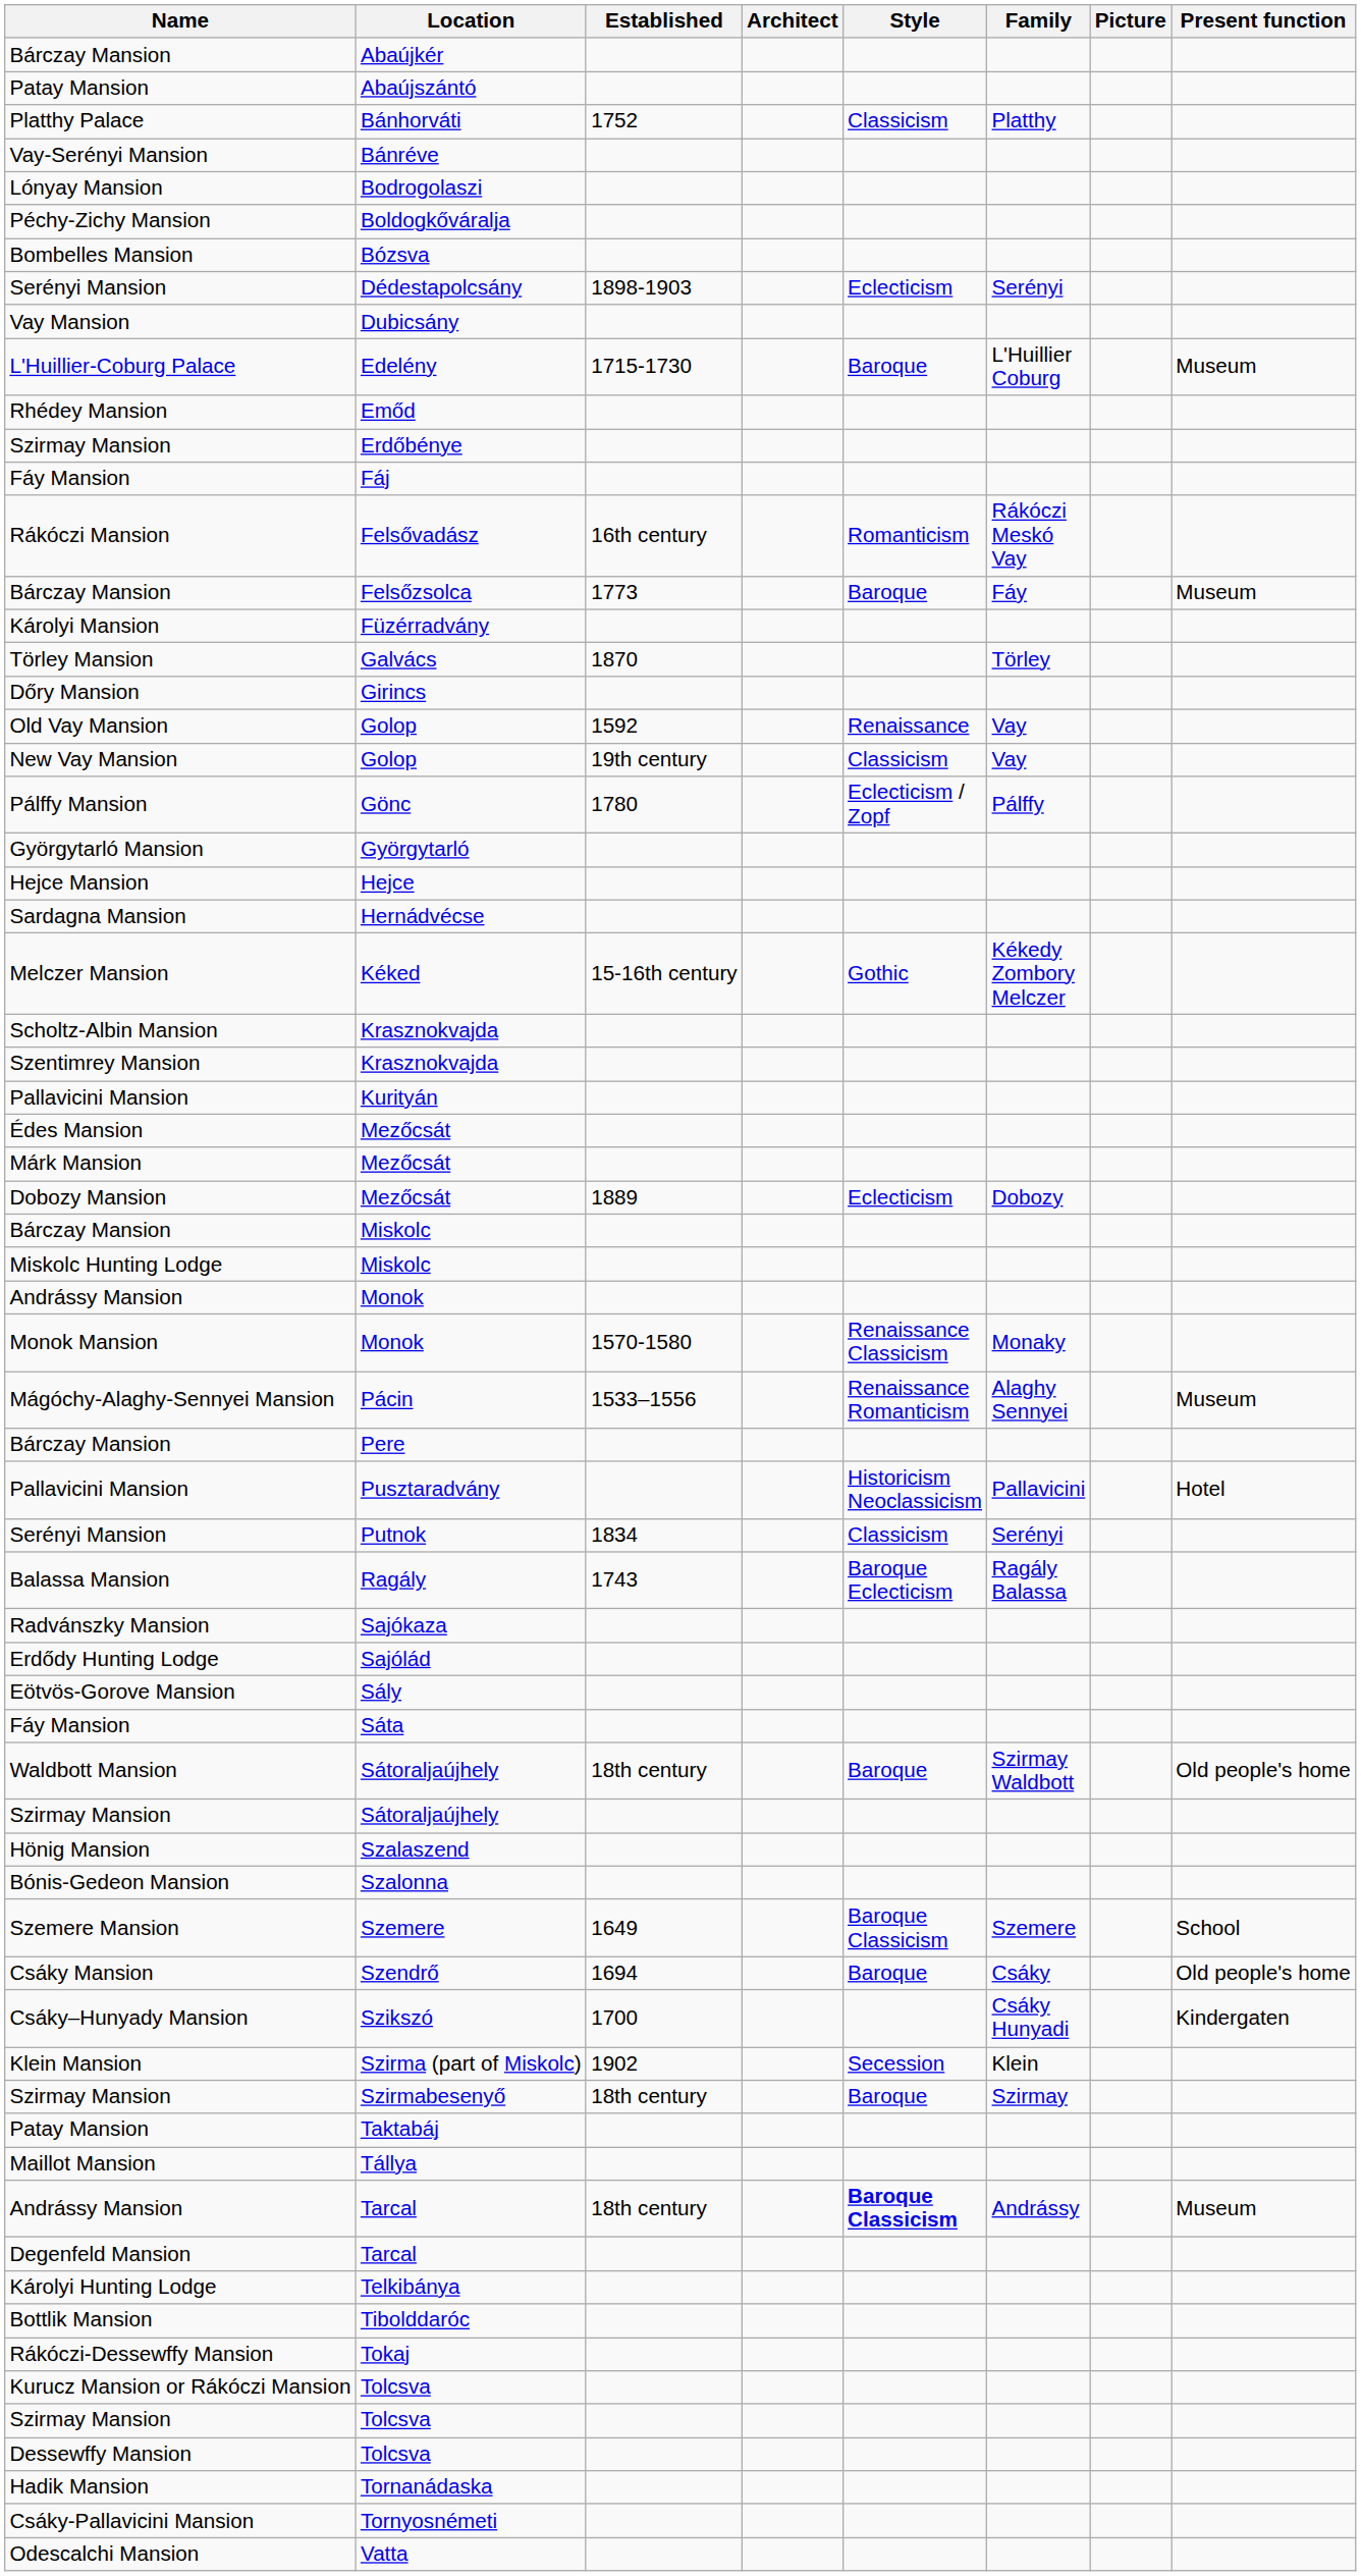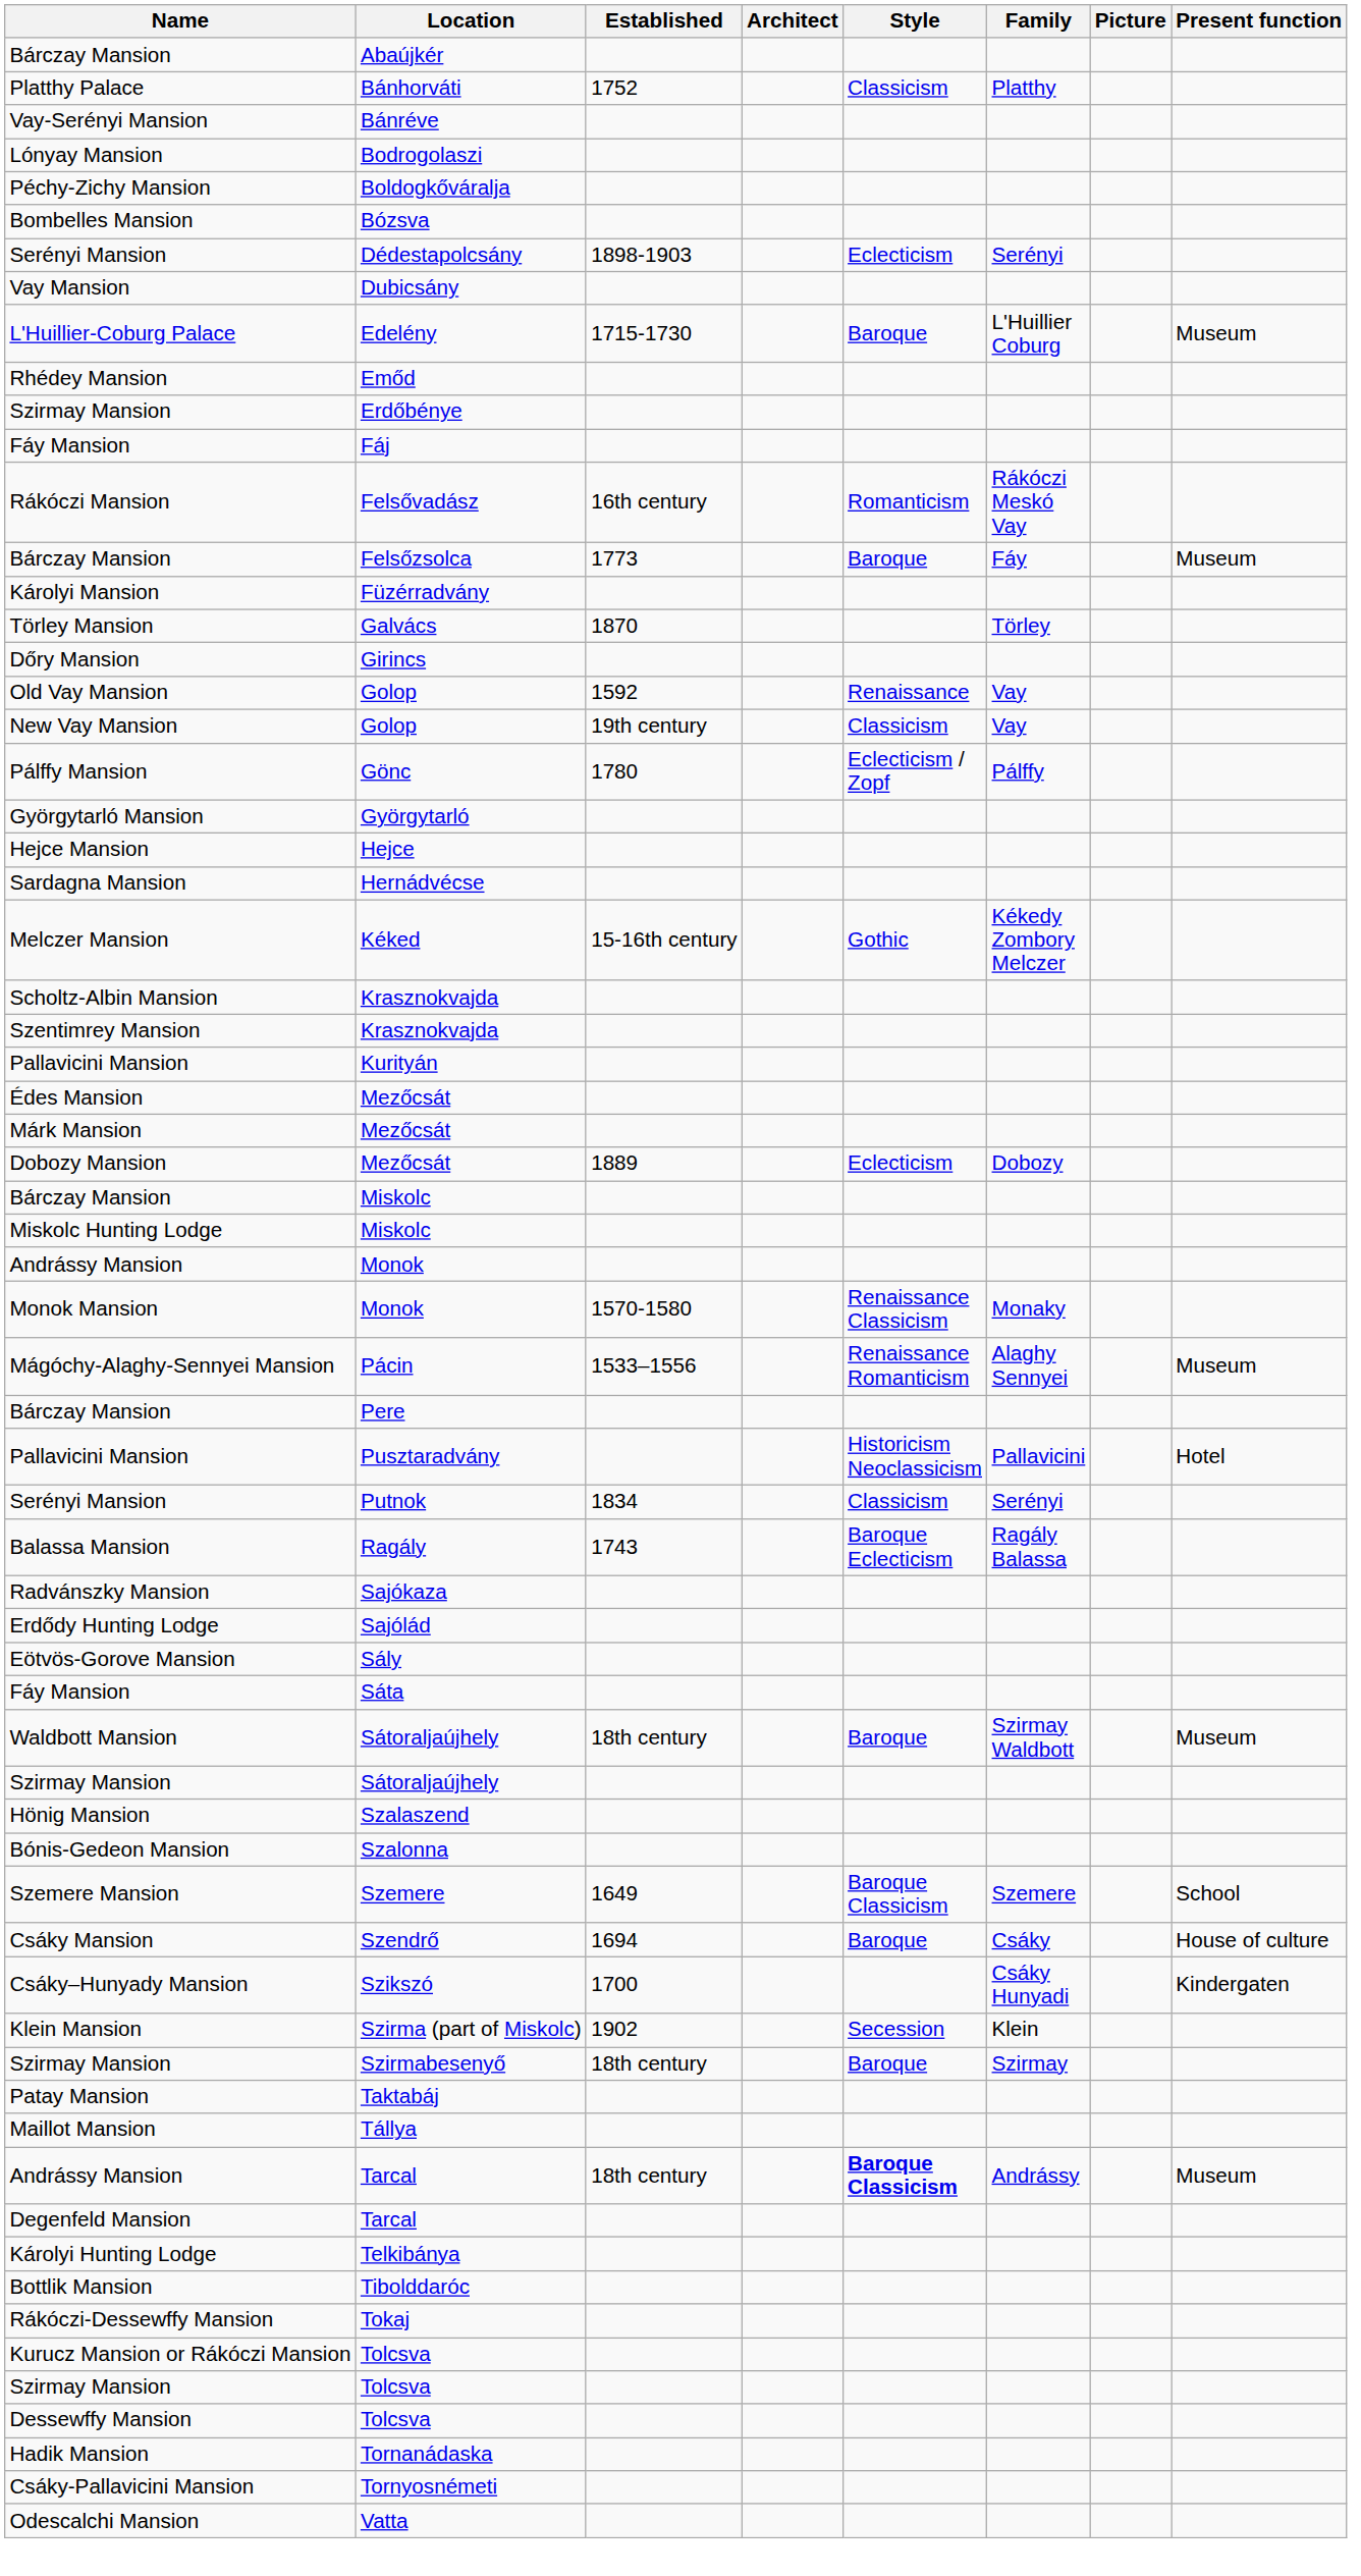- row: Patay Mansion | Abaújszántó
Waldbott Mansion / Sátoraljaújhely | Present function: Old people's home -> Museum
Szendrő | Present function: Old people's home -> House of culture
